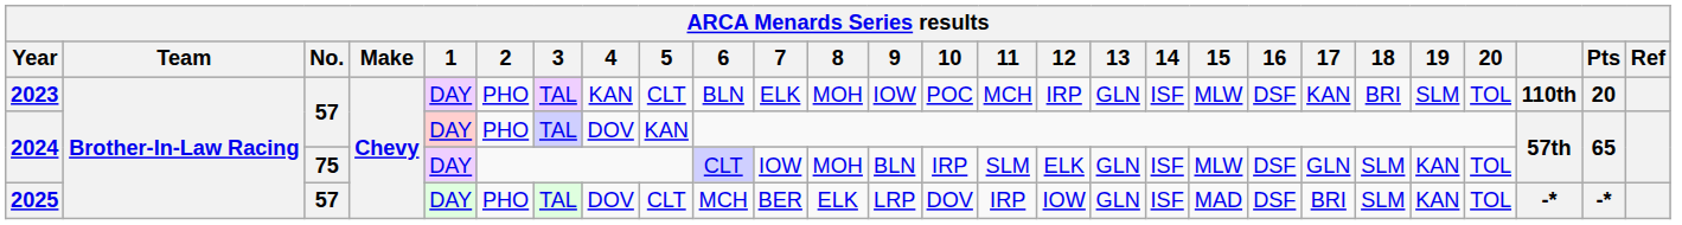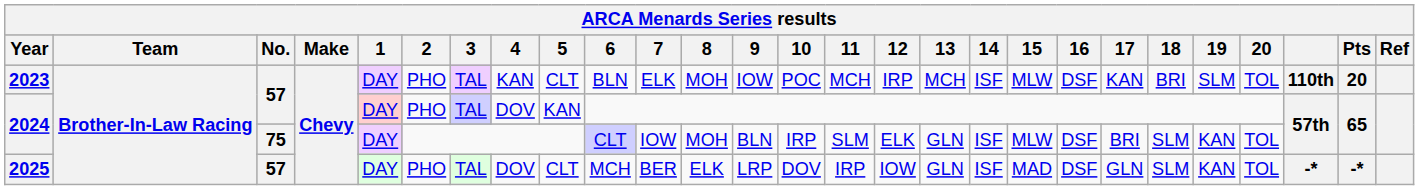2023 | 13: GLN -> MCH
2024 / 75 | 17: GLN -> BRI
2025 | 17: BRI -> GLN
